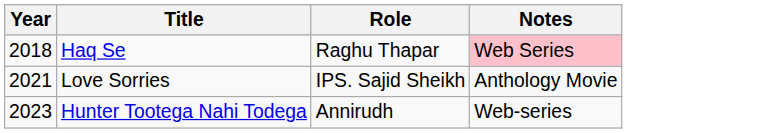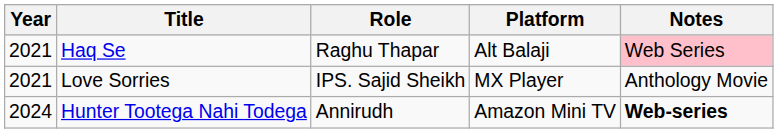+ column: Platform | Alt Balaji | MX Player | Amazon Mini TV
Haq Se | Year: 2018 -> 2021
Hunter Tootega Nahi Todega | Year: 2023 -> 2024
Hunter Tootega Nahi Todega | Notes: normal -> bold
